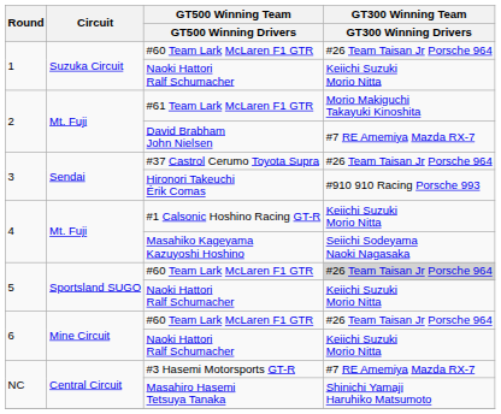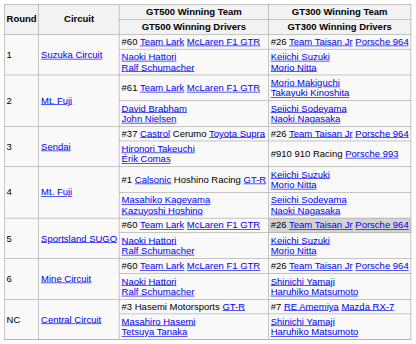David Brabham John Nielsen | GT300 Winning Team / GT300 Winning Drivers: #7 RE Amemiya Mazda RX-7 -> Seiichi Sodeyama Naoki Nagasaka
6 / Naoki Hattori Ralf Schumacher | GT300 Winning Team / GT300 Winning Drivers: Keiichi Suzuki Morio Nitta -> Shinichi Yamaji Haruhiko Matsumoto
